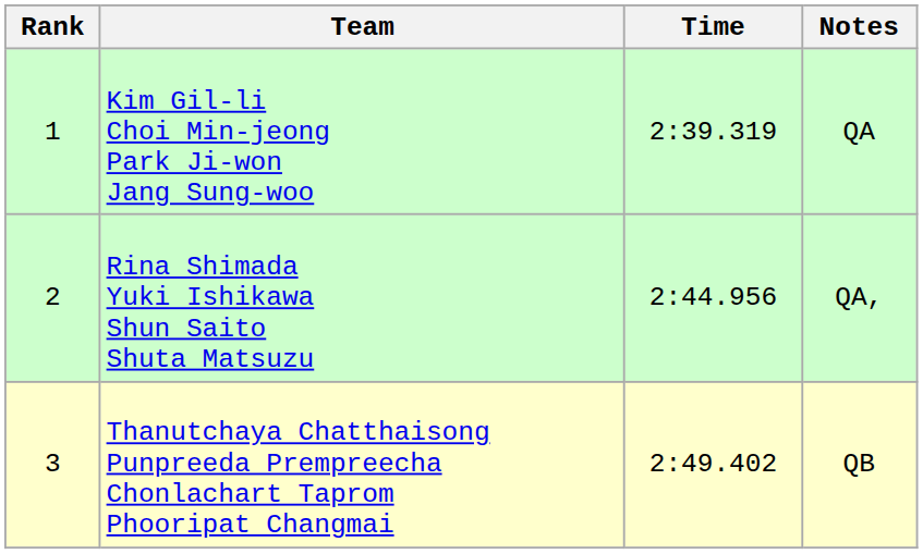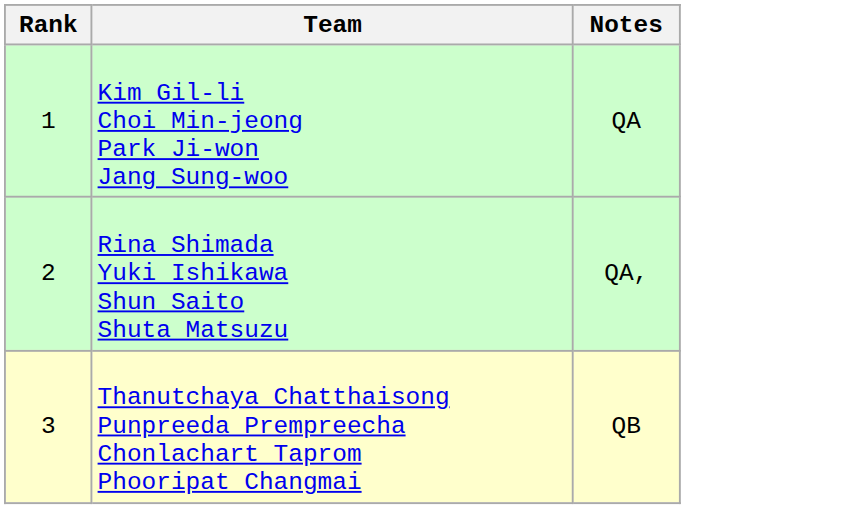- column: Time | 2:39.319 | 2:44.956 | 2:49.402
